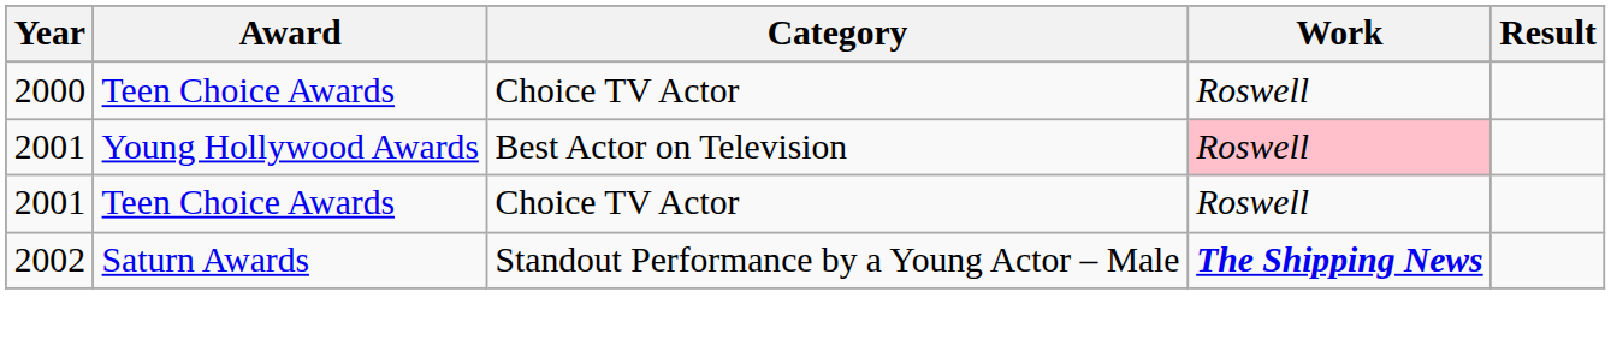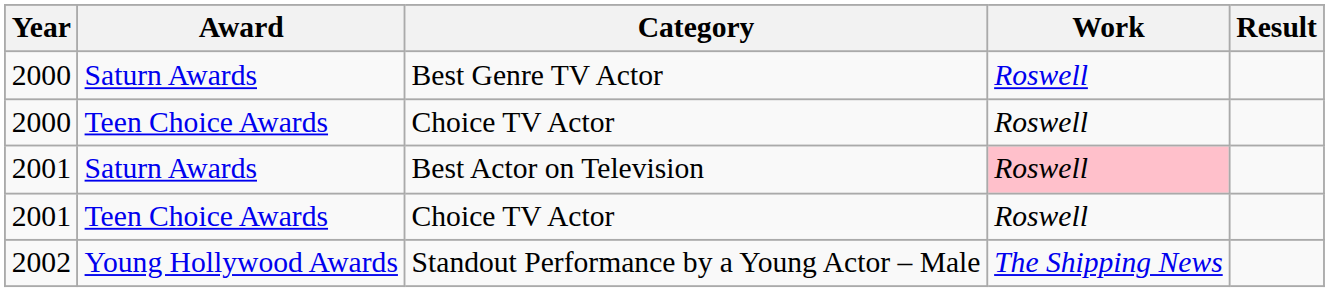+ row: 2000 | Saturn Awards | Best Genre TV Actor | Roswell
Best Actor on Television | Award: Young Hollywood Awards -> Saturn Awards
Standout Performance by a Young Actor – Male | Award: Saturn Awards -> Young Hollywood Awards
Standout Performance by a Young Actor – Male | Work: bold -> normal
